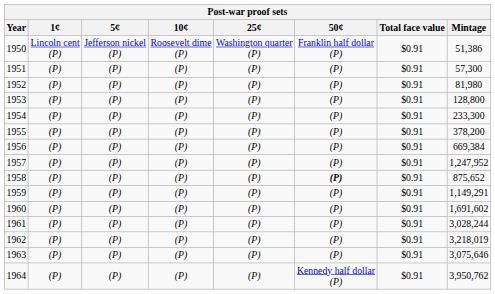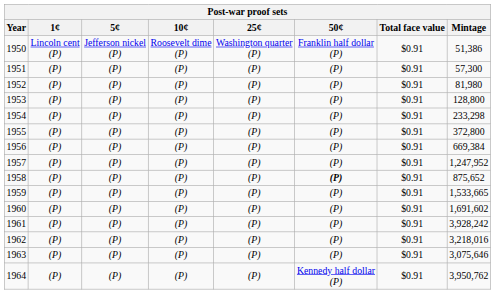1954 | Mintage: 233,300 -> 233,298
1955 | Mintage: 378,200 -> 372,800
1959 | Mintage: 1,149,291 -> 1,533,665
1961 | Mintage: 3,028,244 -> 3,928,242
1962 | Mintage: 3,218,019 -> 3,218,016
